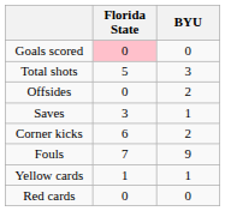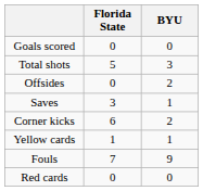Goals scored | Florida State: pink background -> no background
rows swapped: Fouls <-> Yellow cards
